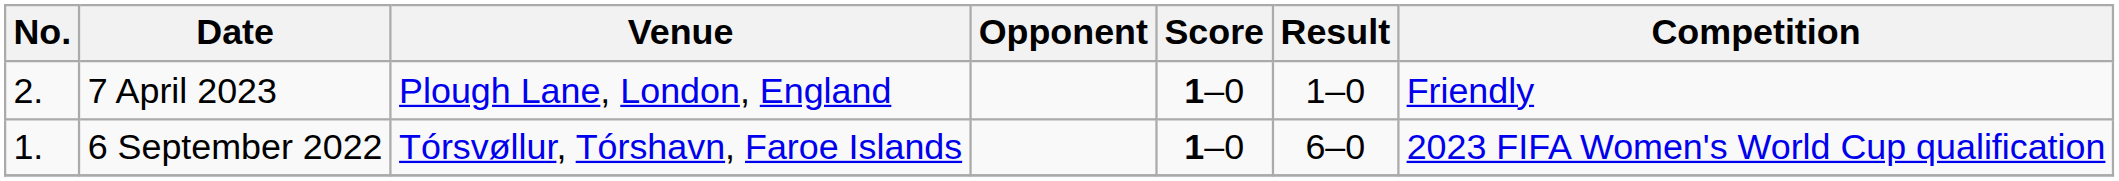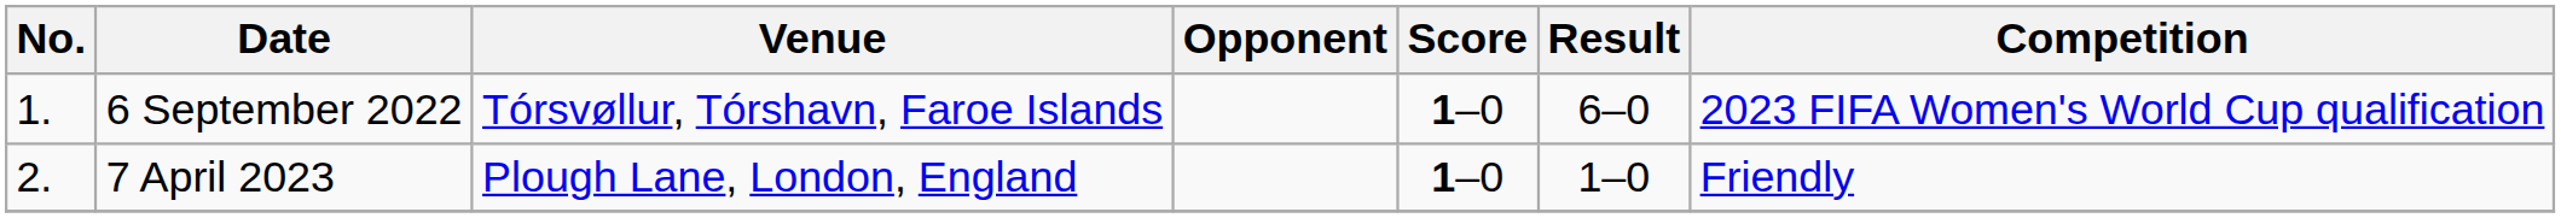rows swapped: 6 September 2022 <-> 7 April 2023
